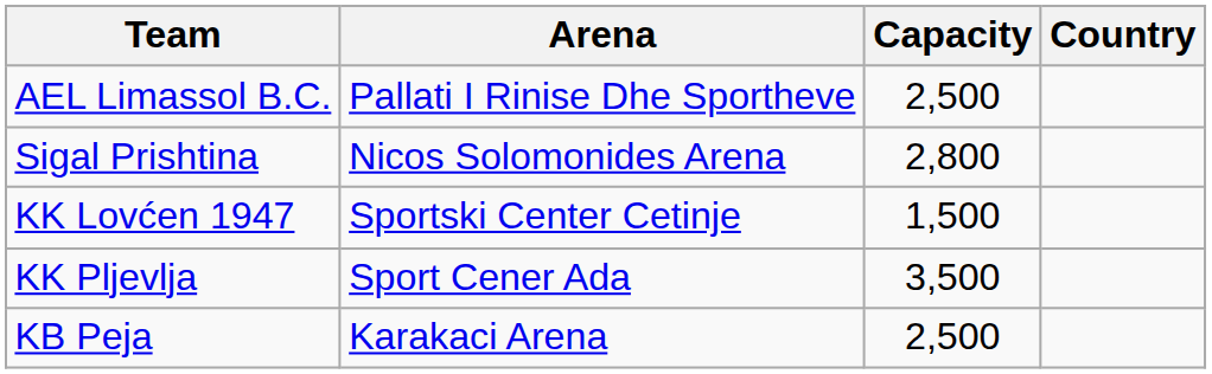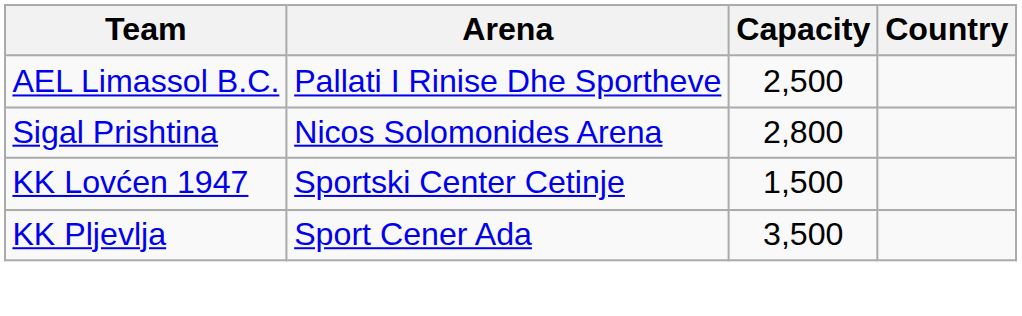- row: KB Peja | Karakaci Arena | 2,500
